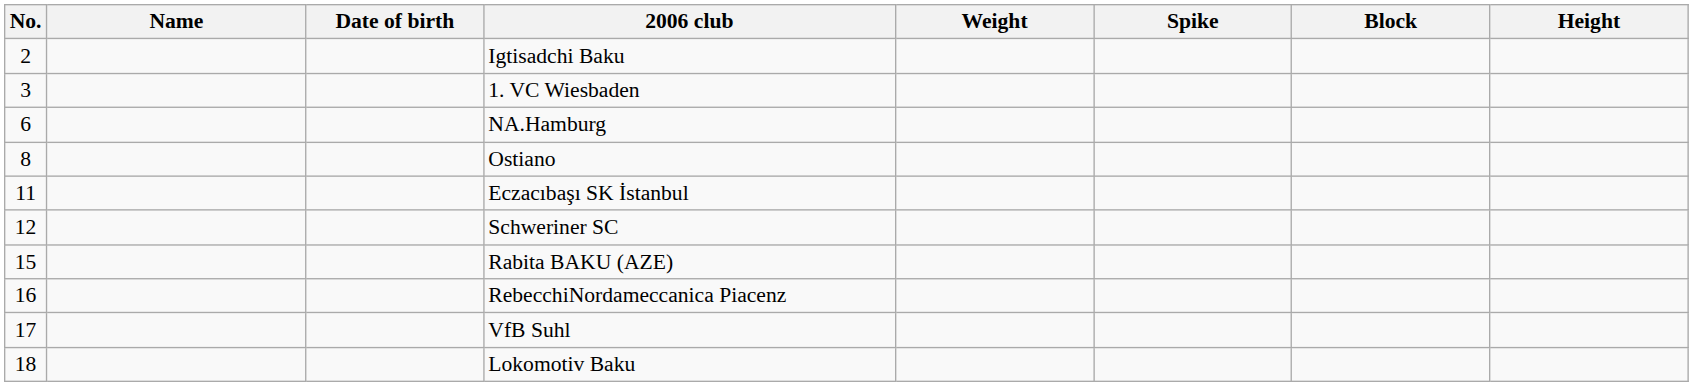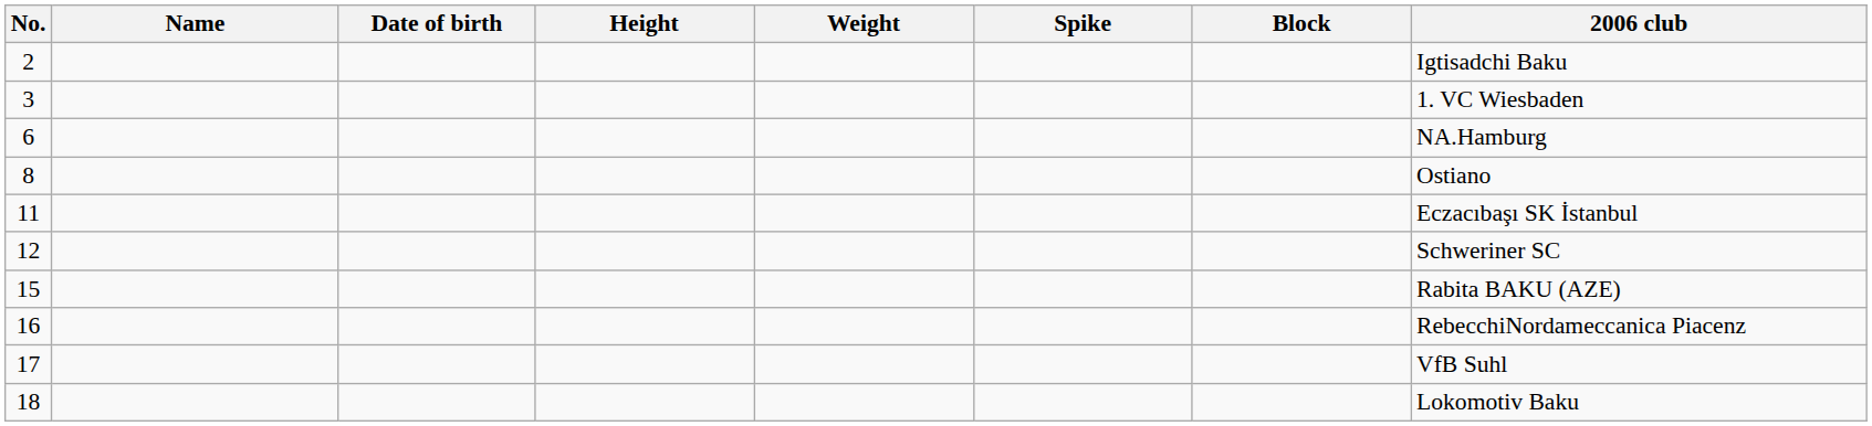columns swapped: Height <-> 2006 club
